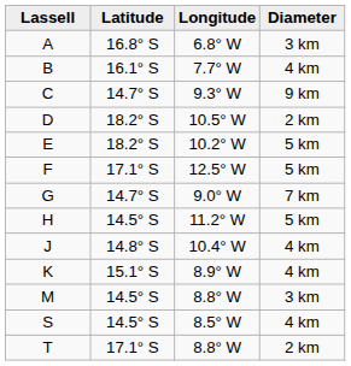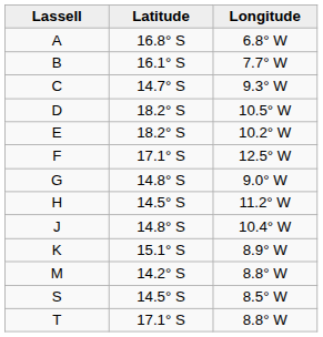- column: Diameter | 3 km | 4 km | 9 km | 2 km | 5 km | 5 km | 7 km | 5 km | 4 km | 4 km | 3 km | 4 km | 2 km
G | Latitude: 14.7° S -> 14.8° S
M | Latitude: 14.5° S -> 14.2° S
